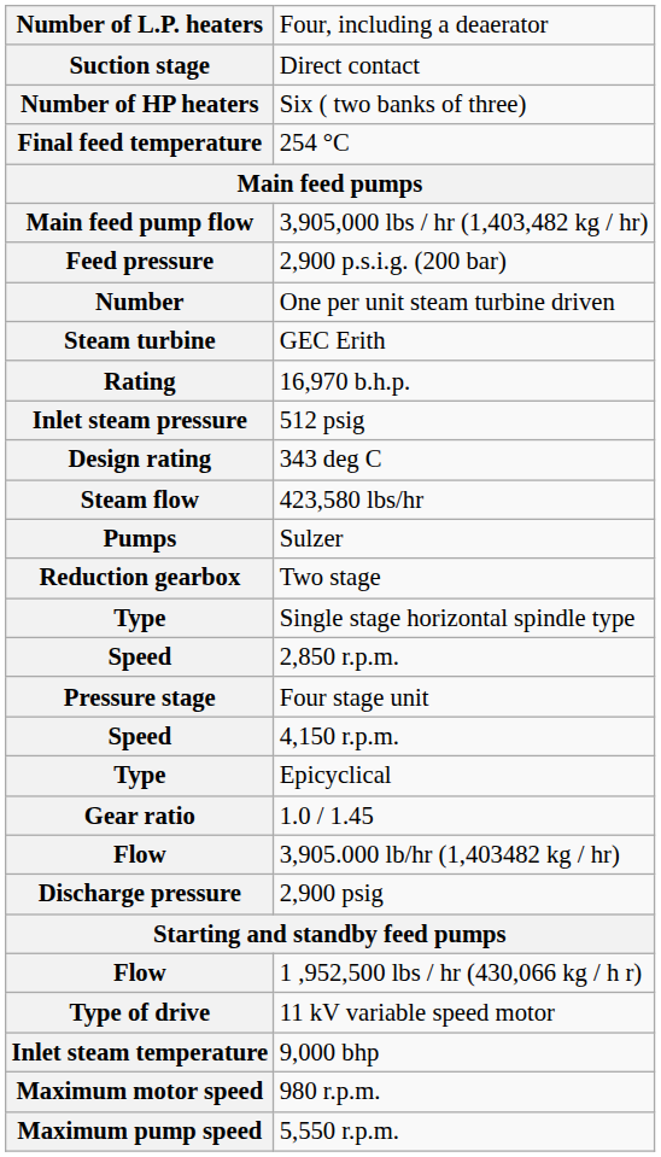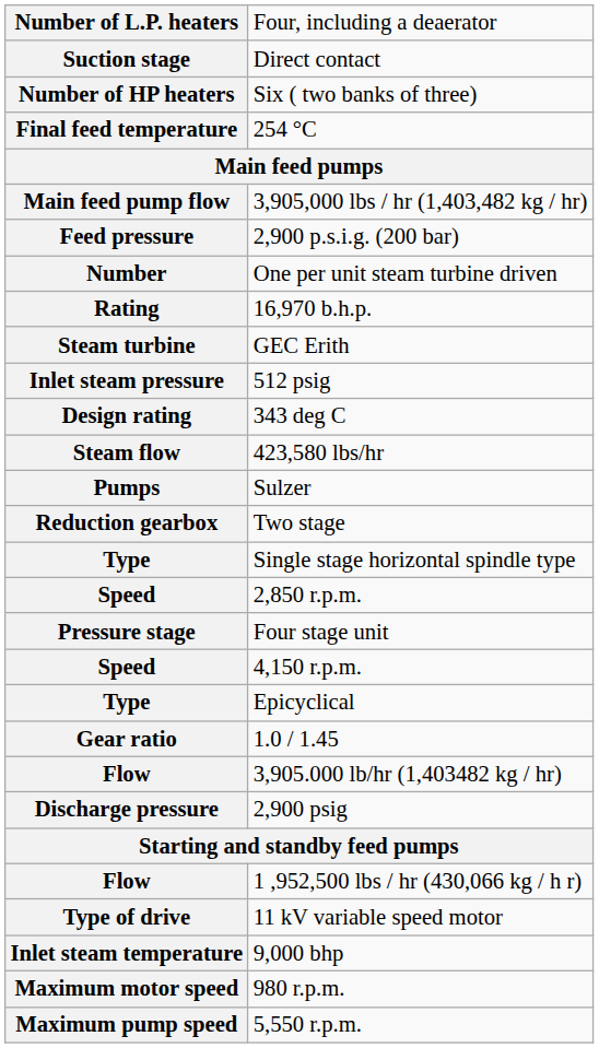rows swapped: GEC Erith <-> 16,970 b.h.p.
